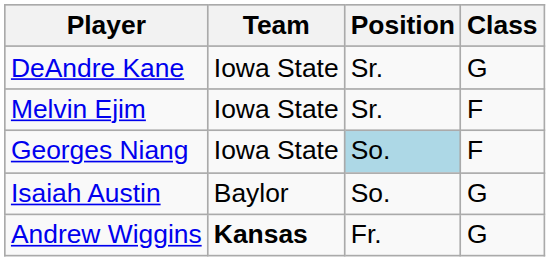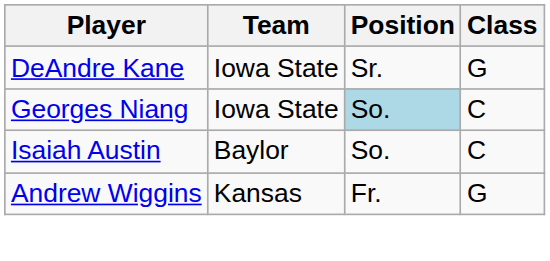- row: Melvin Ejim | Iowa State | Sr. | F
Georges Niang | Class: F -> C
Isaiah Austin | Class: G -> C
Andrew Wiggins | Team: bold -> normal
